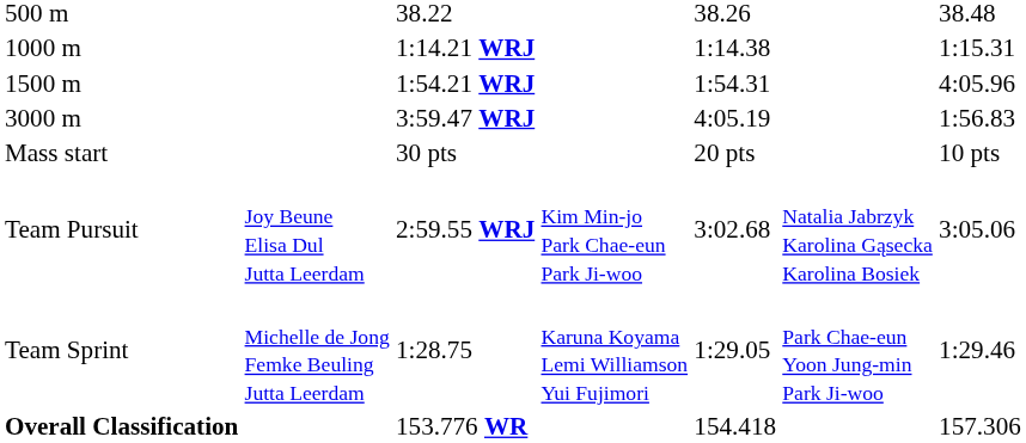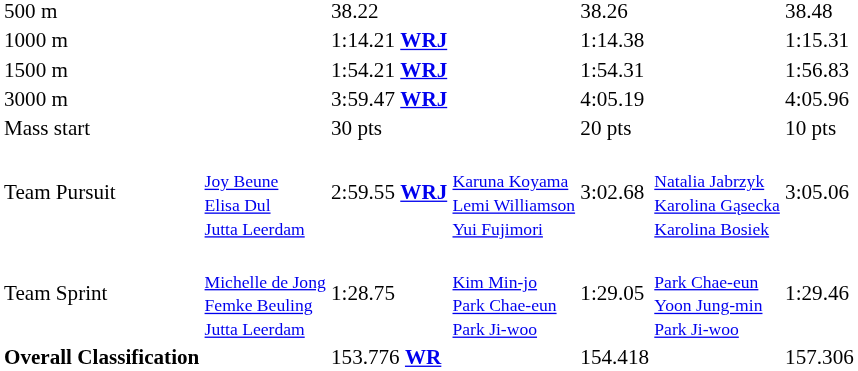1500 m | column 7: 4:05.96 -> 1:56.83
3000 m | column 7: 1:56.83 -> 4:05.96
Team Pursuit | column 4: Kim Min-jo Park Chae-eun Park Ji-woo -> Karuna Koyama Lemi Williamson Yui Fujimori
Team Sprint | column 4: Karuna Koyama Lemi Williamson Yui Fujimori -> Kim Min-jo Park Chae-eun Park Ji-woo
